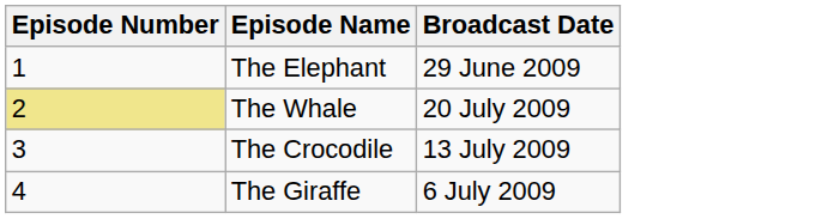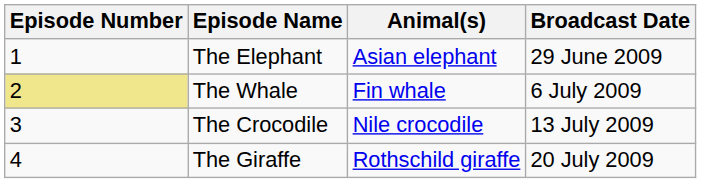+ column: Animal(s) | Asian elephant | Fin whale | Nile crocodile | Rothschild giraffe
The Whale | Broadcast Date: 20 July 2009 -> 6 July 2009
The Giraffe | Broadcast Date: 6 July 2009 -> 20 July 2009
